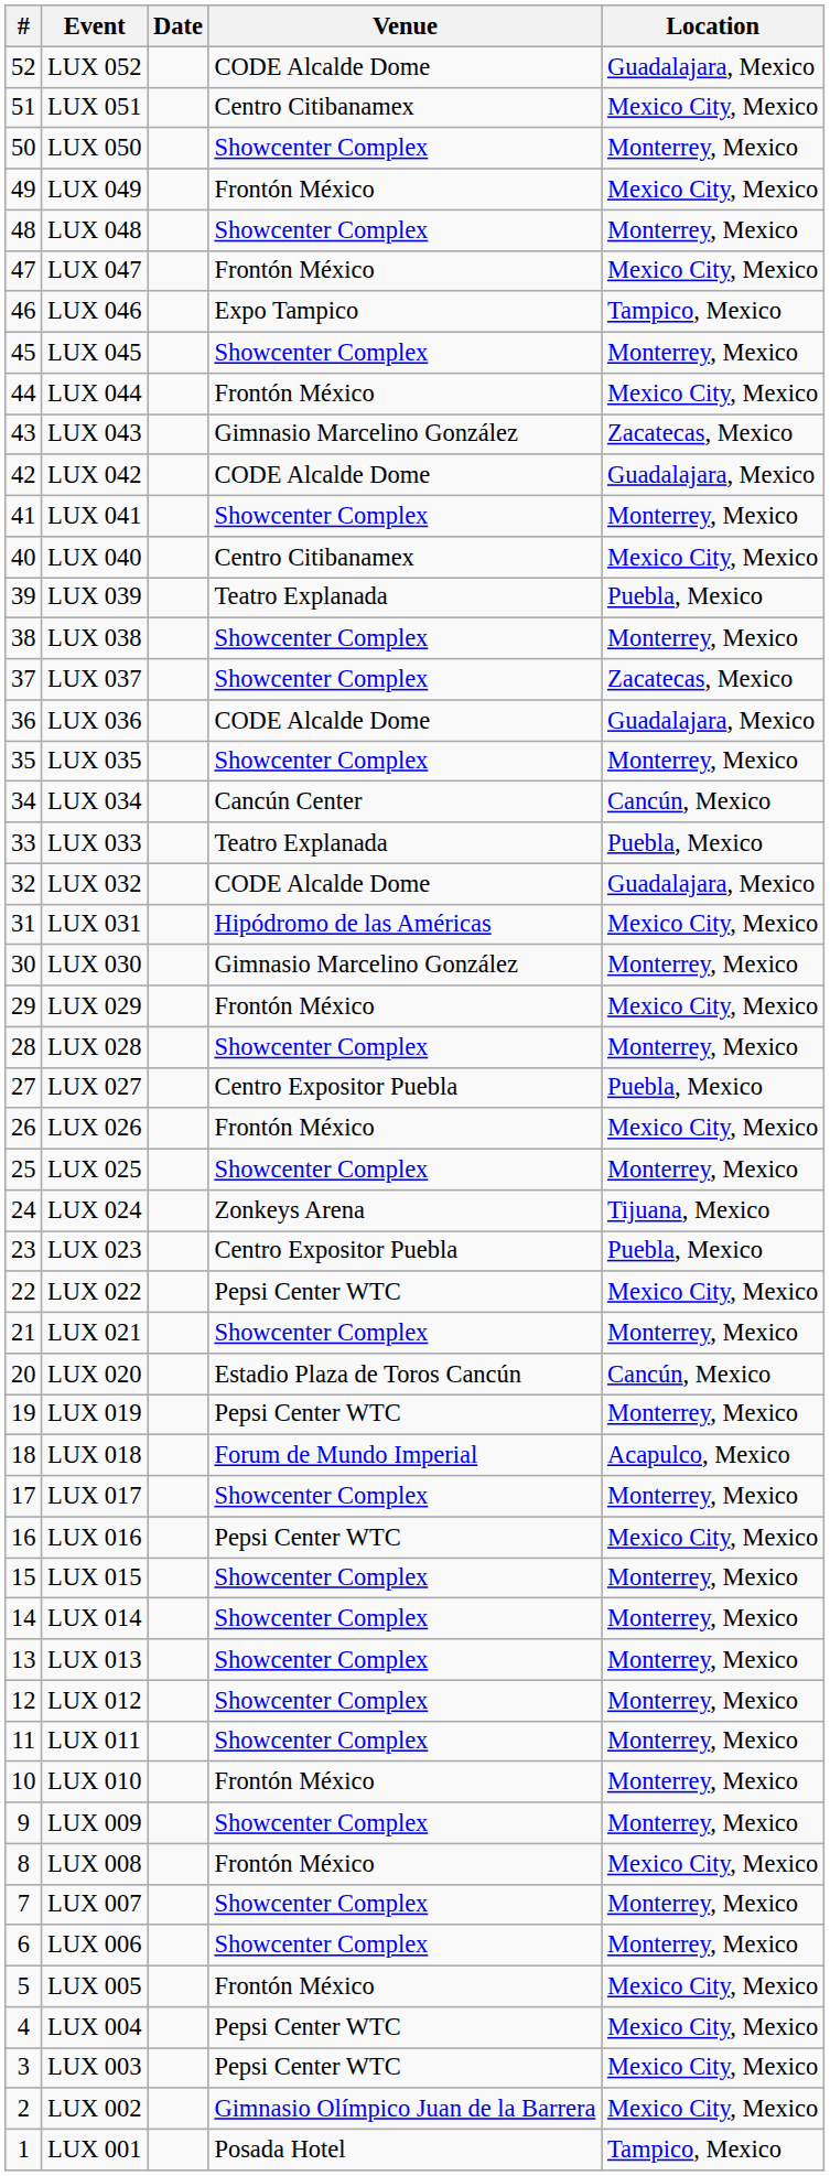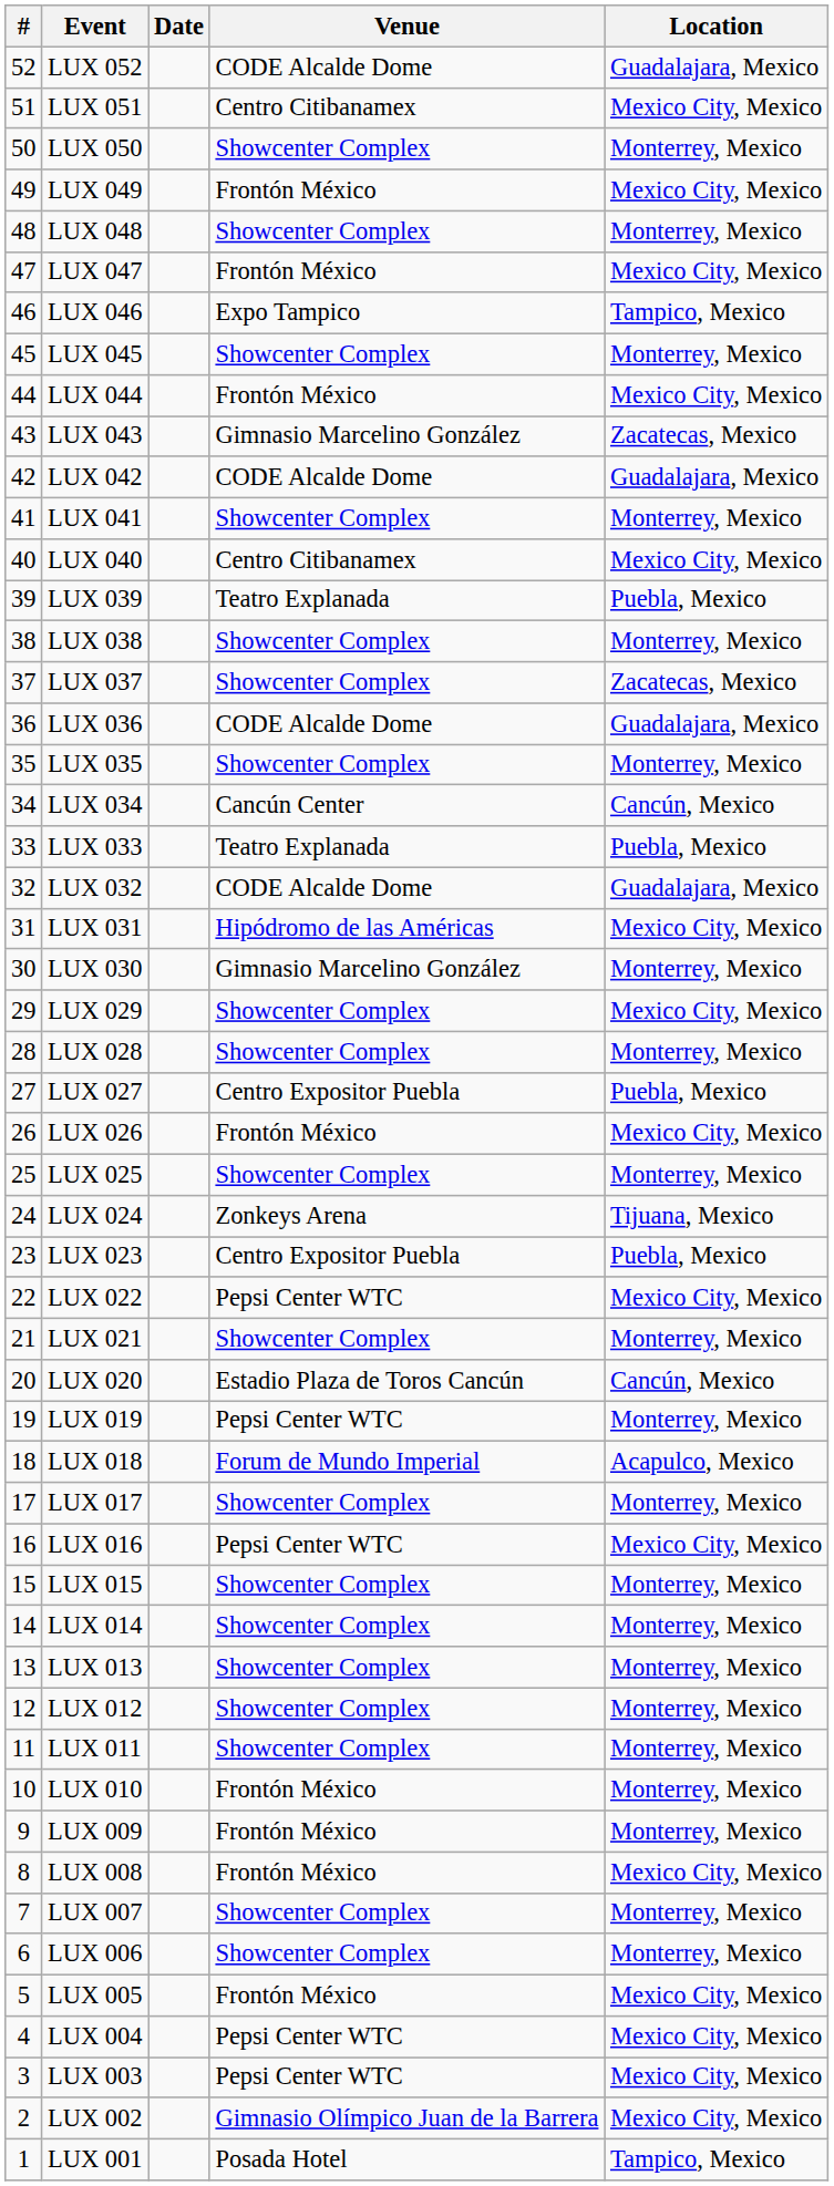LUX 029 | Venue: Frontón México -> Showcenter Complex
LUX 009 | Venue: Showcenter Complex -> Frontón México
